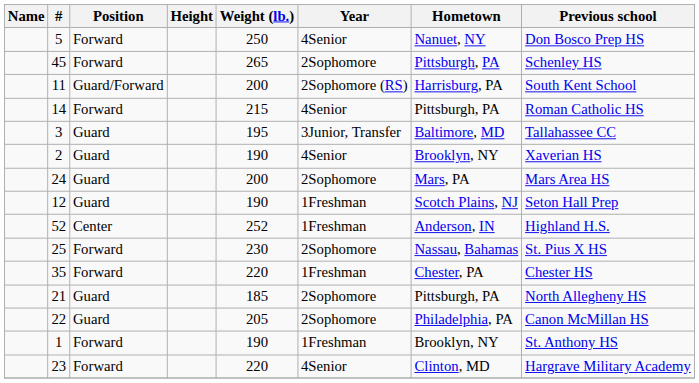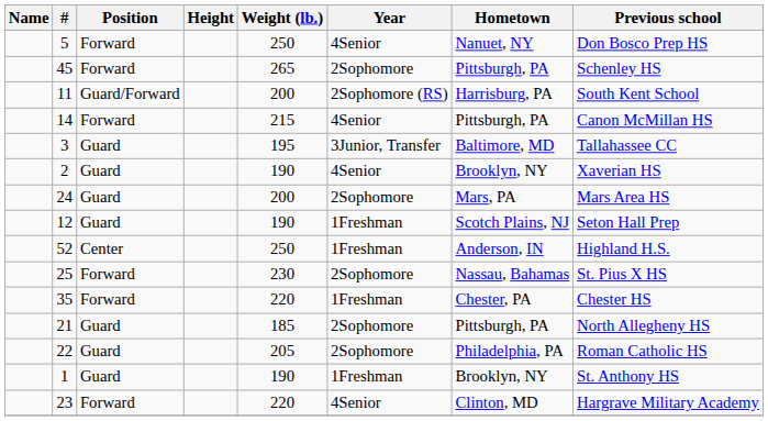14 | Previous school: Roman Catholic HS -> Canon McMillan HS
52 | Weight (lb.): 252 -> 250
22 | Previous school: Canon McMillan HS -> Roman Catholic HS
1 | Position: Forward -> Guard
